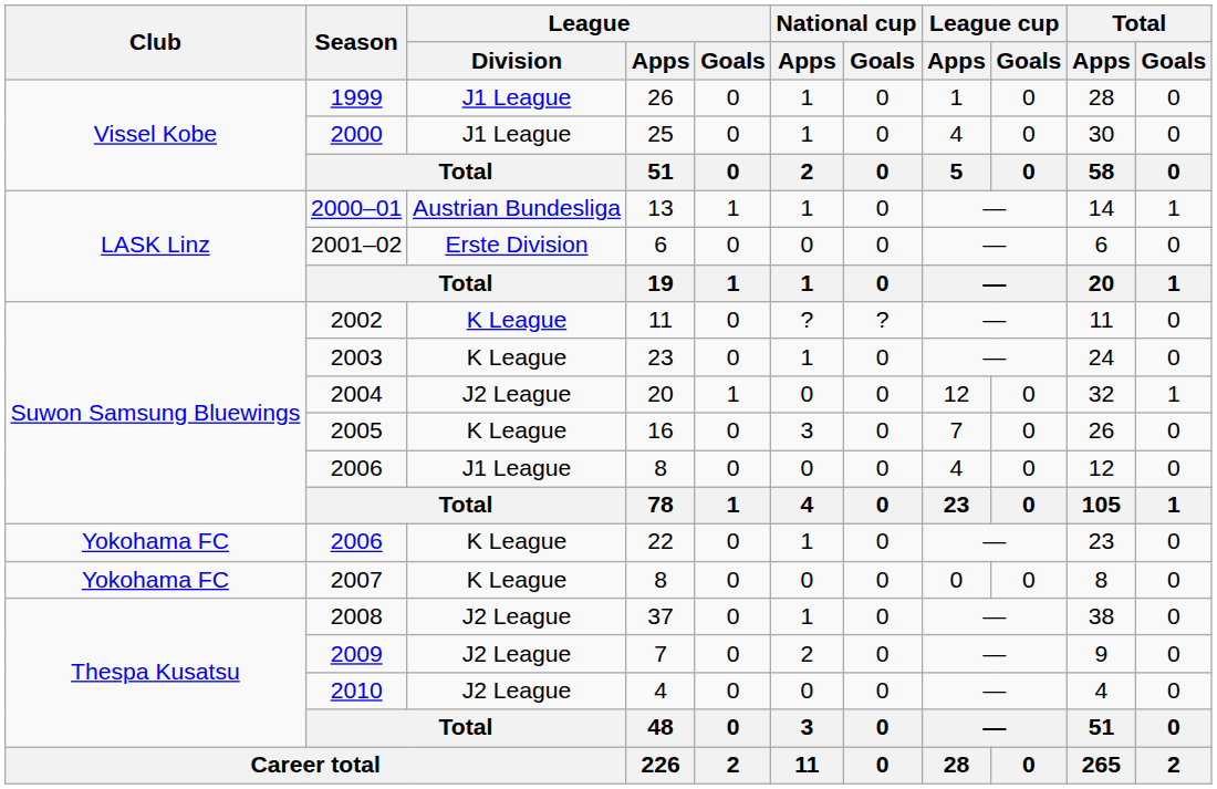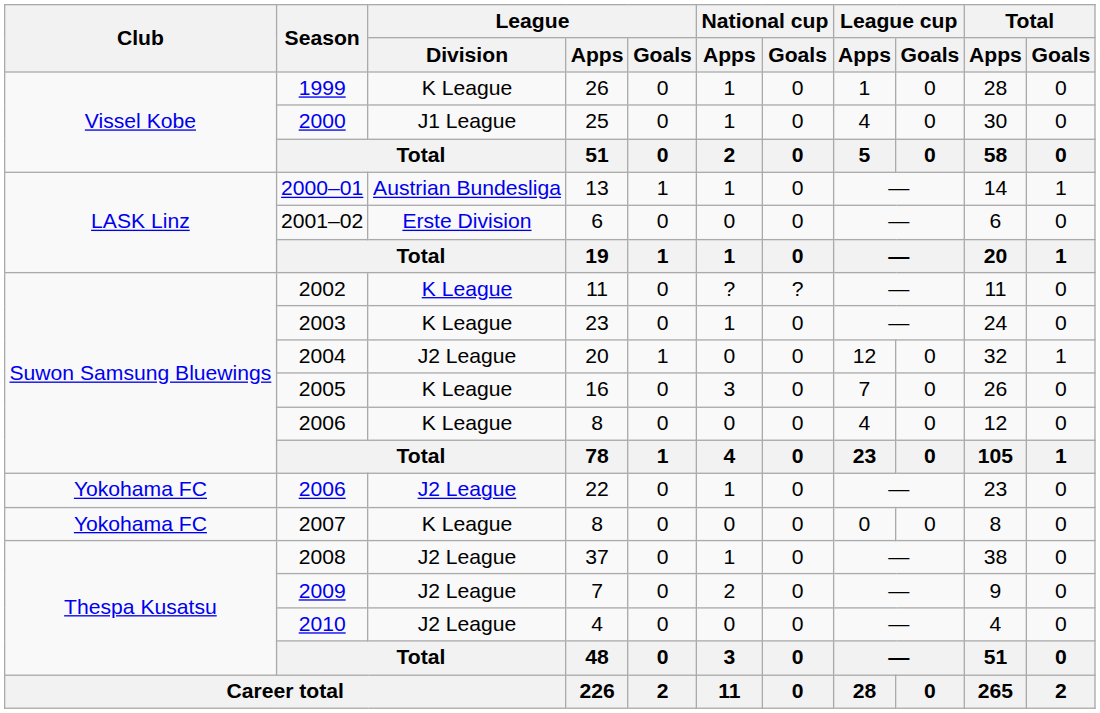1999 | League / Division: J1 League -> K League
2006 / 8 | League / Division: J1 League -> K League
2006 / 22 | League / Division: K League -> J2 League
